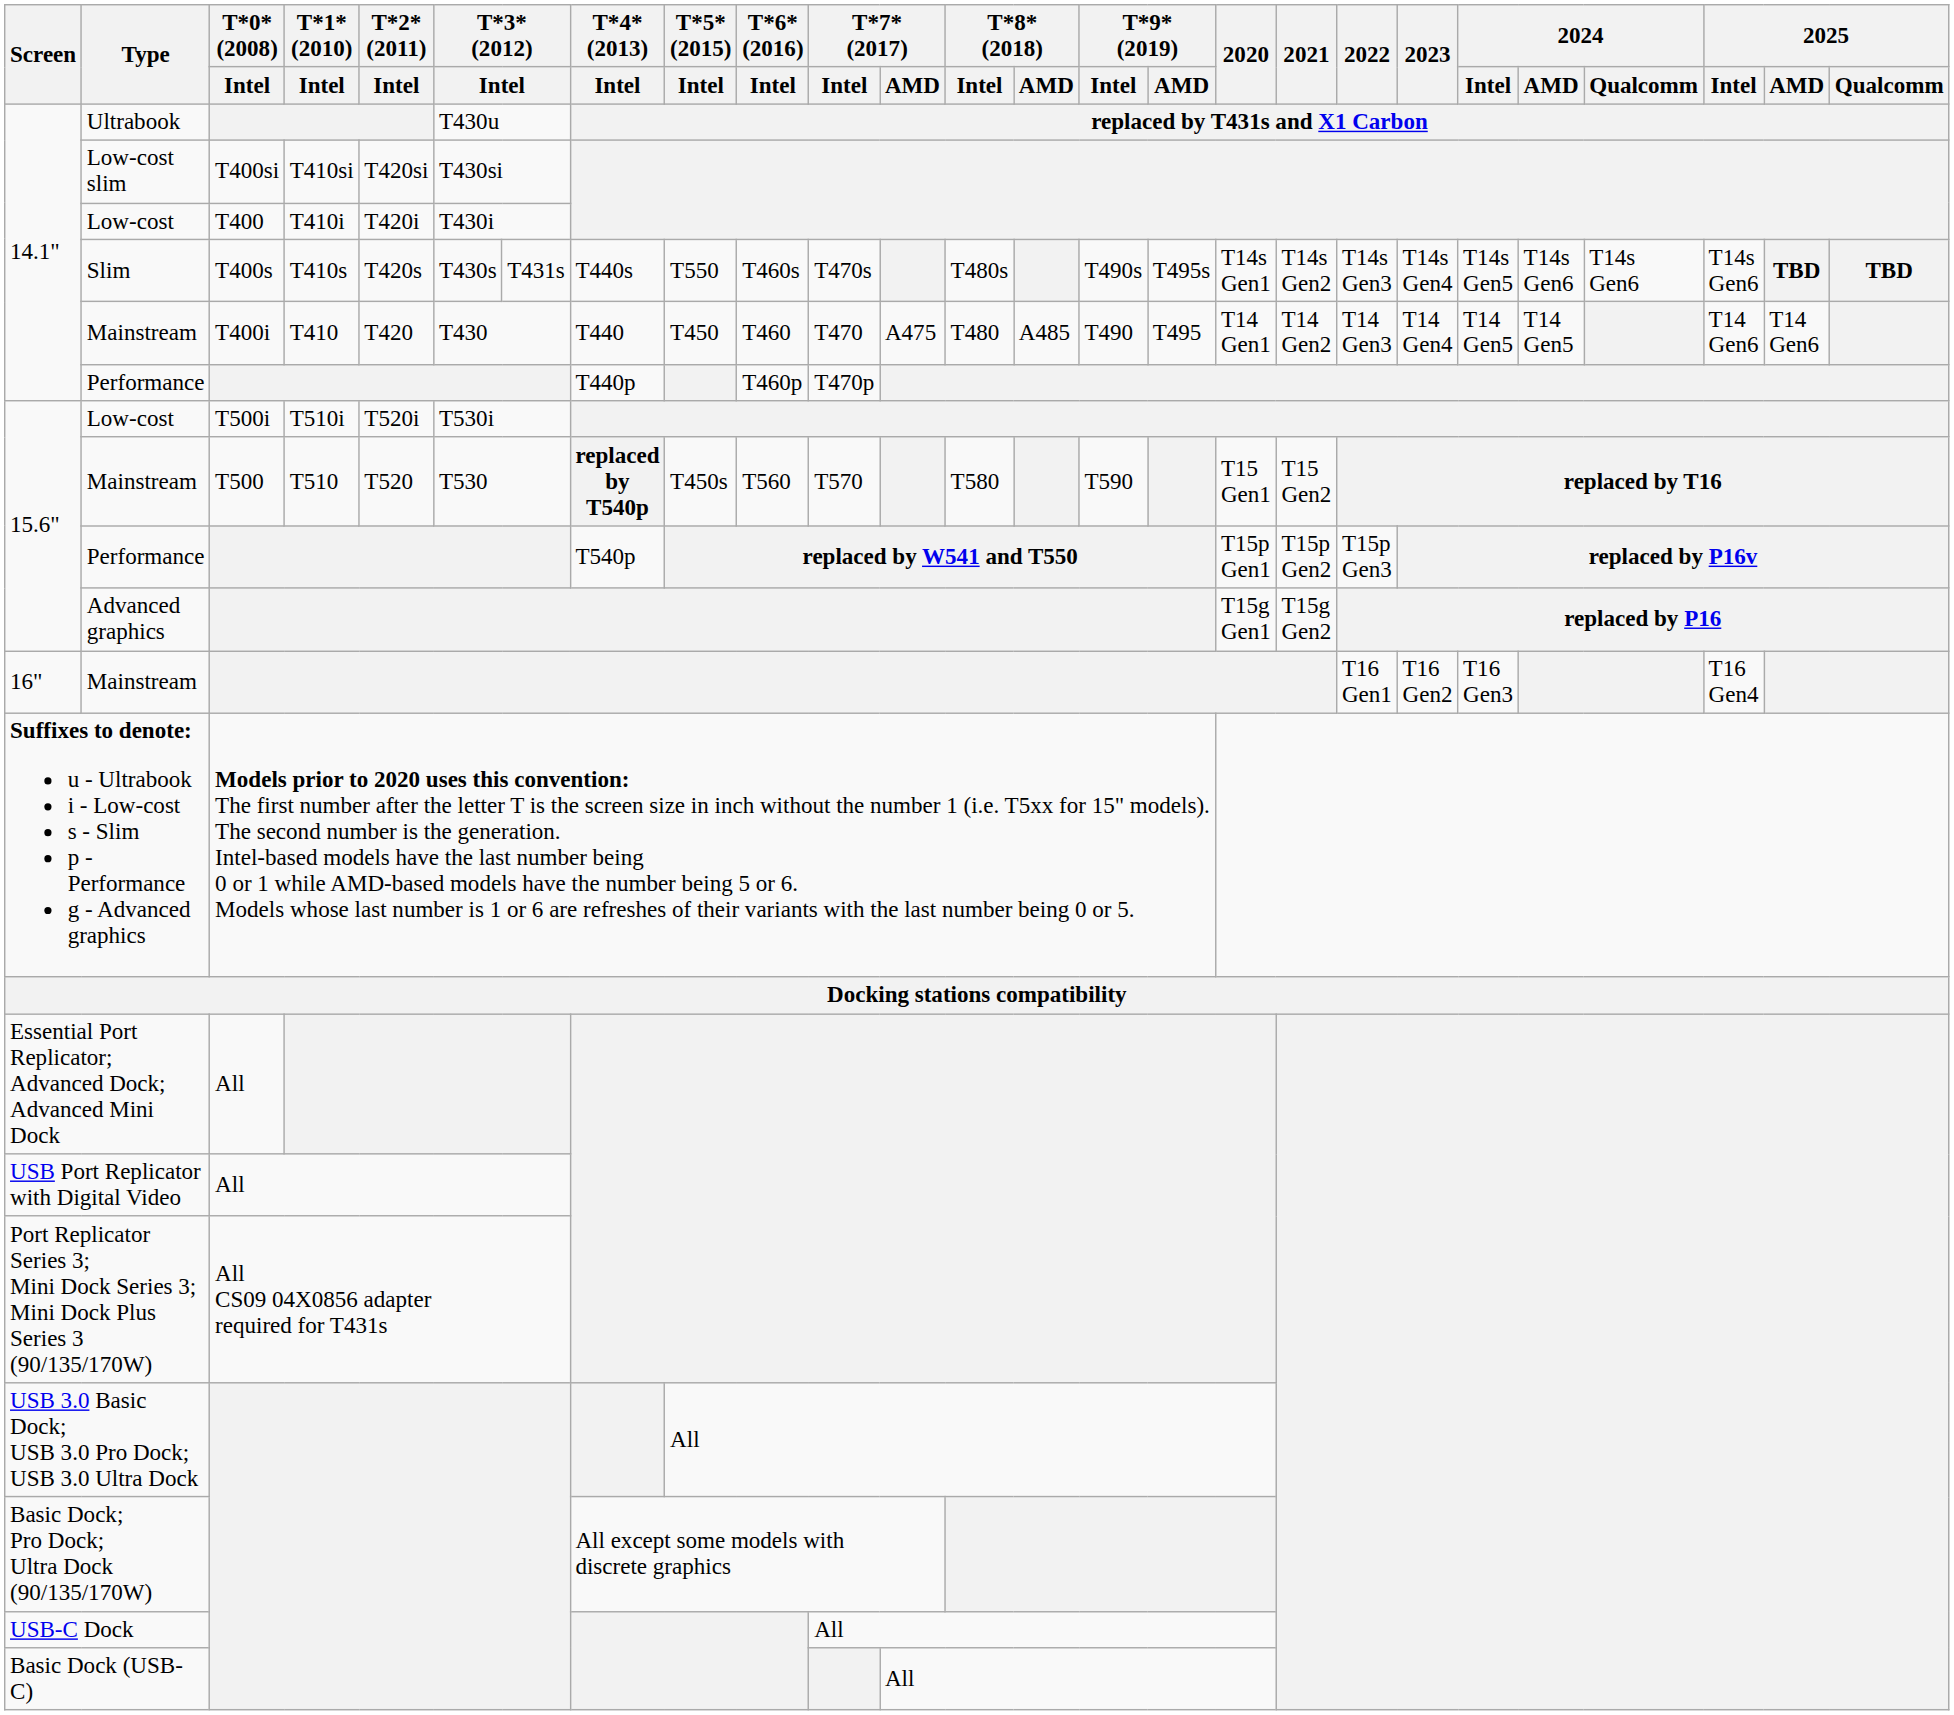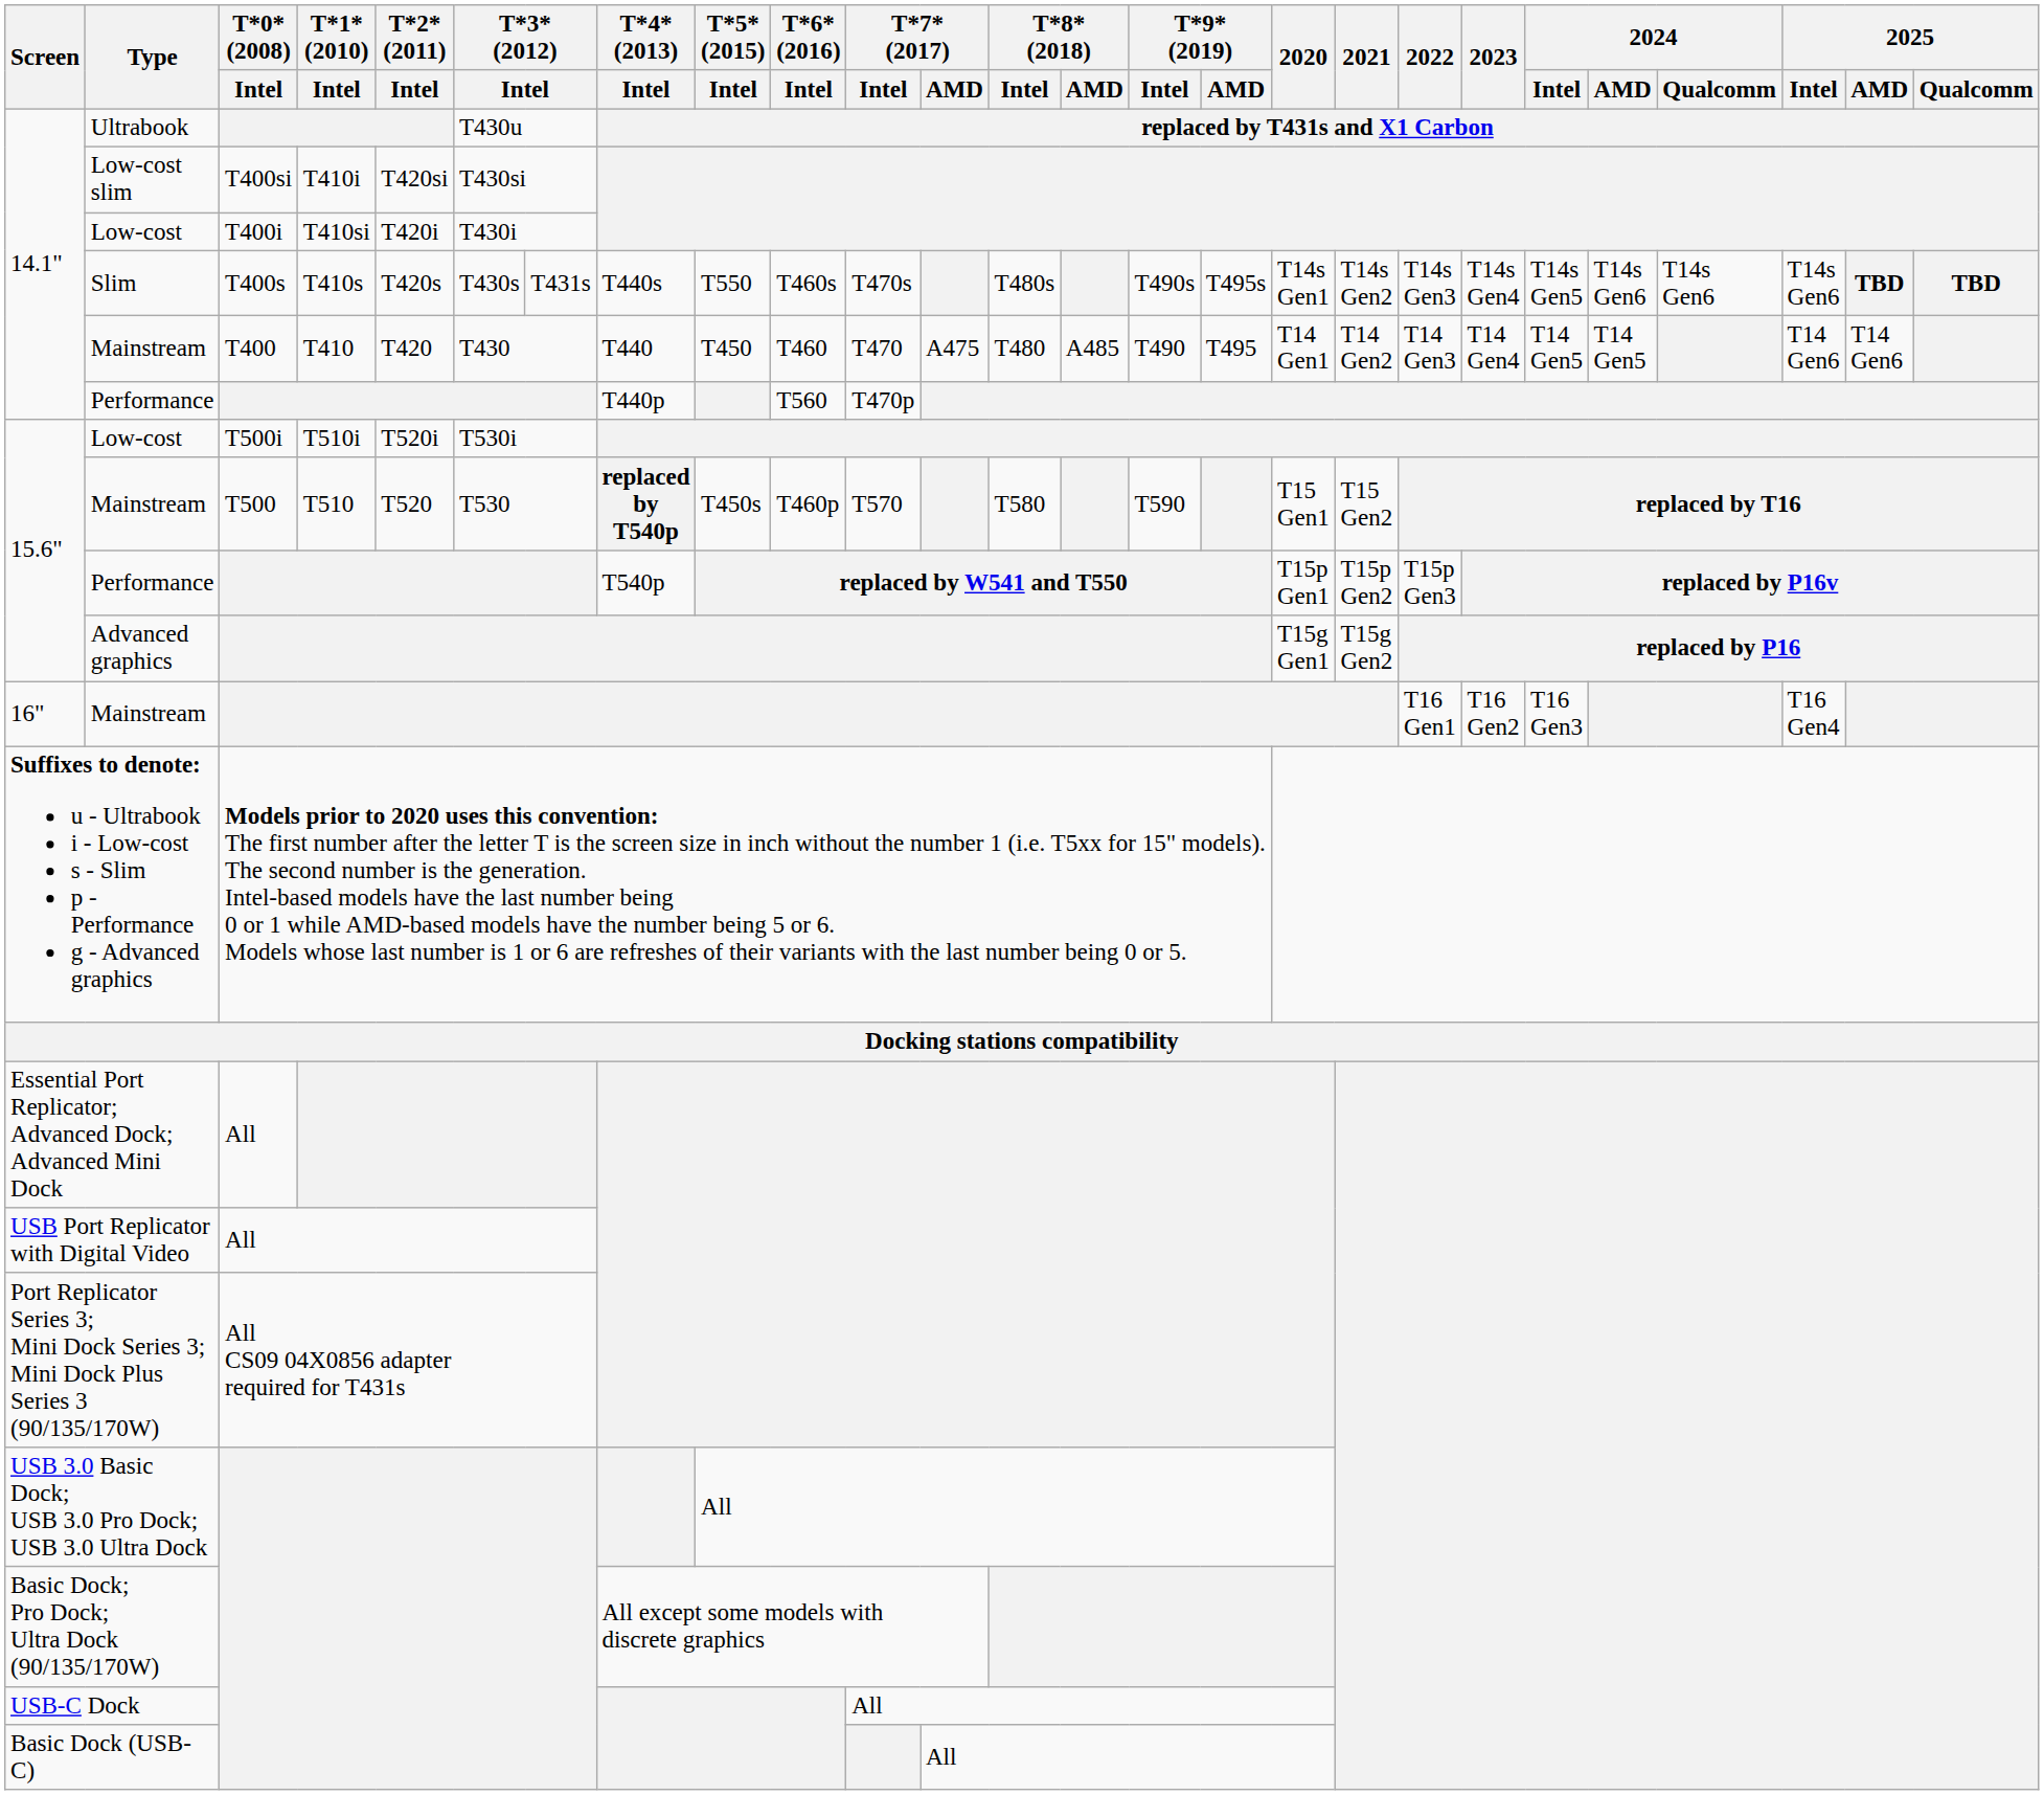Low-cost slim | T*1* (2010) / Intel: T410si -> T410i
14.1" / Low-cost | T*0* (2008) / Intel: T400 -> T400i
14.1" / Low-cost | T*1* (2010) / Intel: T410i -> T410si
14.1" / Mainstream | T*0* (2008) / Intel: T400i -> T400
14.1" / Performance | T*6* (2016) / Intel: T460p -> T560
15.6" / Mainstream | T*6* (2016) / Intel: T560 -> T460p
